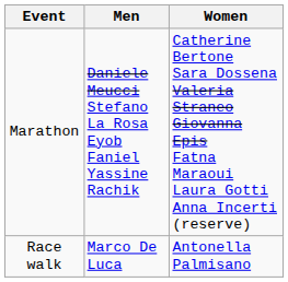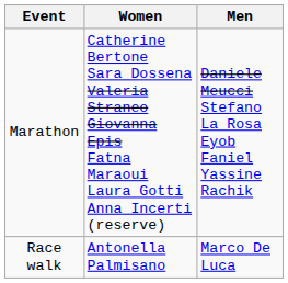columns swapped: Men <-> Women
